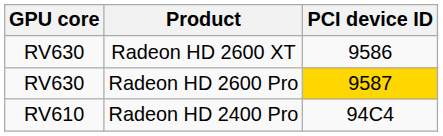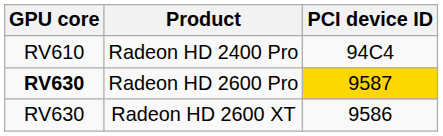rows swapped: Radeon HD 2400 Pro <-> Radeon HD 2600 XT
Radeon HD 2600 Pro | GPU core: normal -> bold
